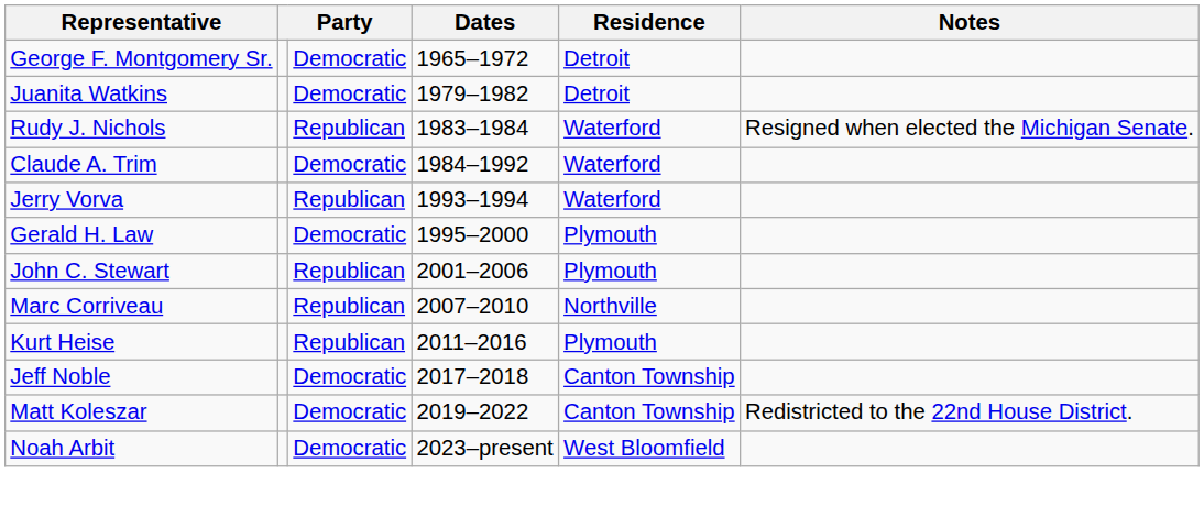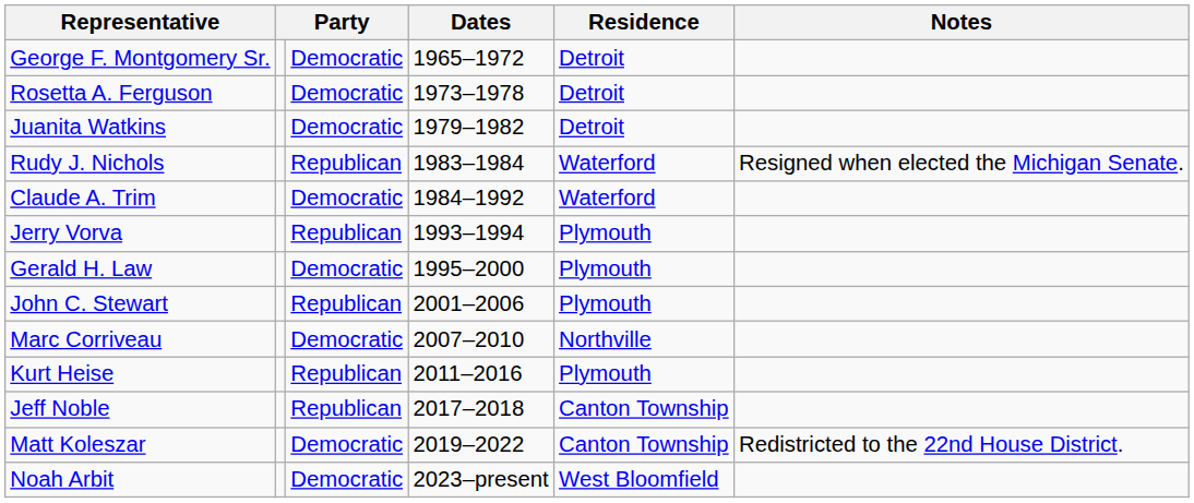+ row: Rosetta A. Ferguson | Democratic | 1973–1978 | Detroit
Jerry Vorva | Residence: Waterford -> Plymouth
Marc Corriveau | column 3: Republican -> Democratic
Jeff Noble | column 3: Democratic -> Republican
